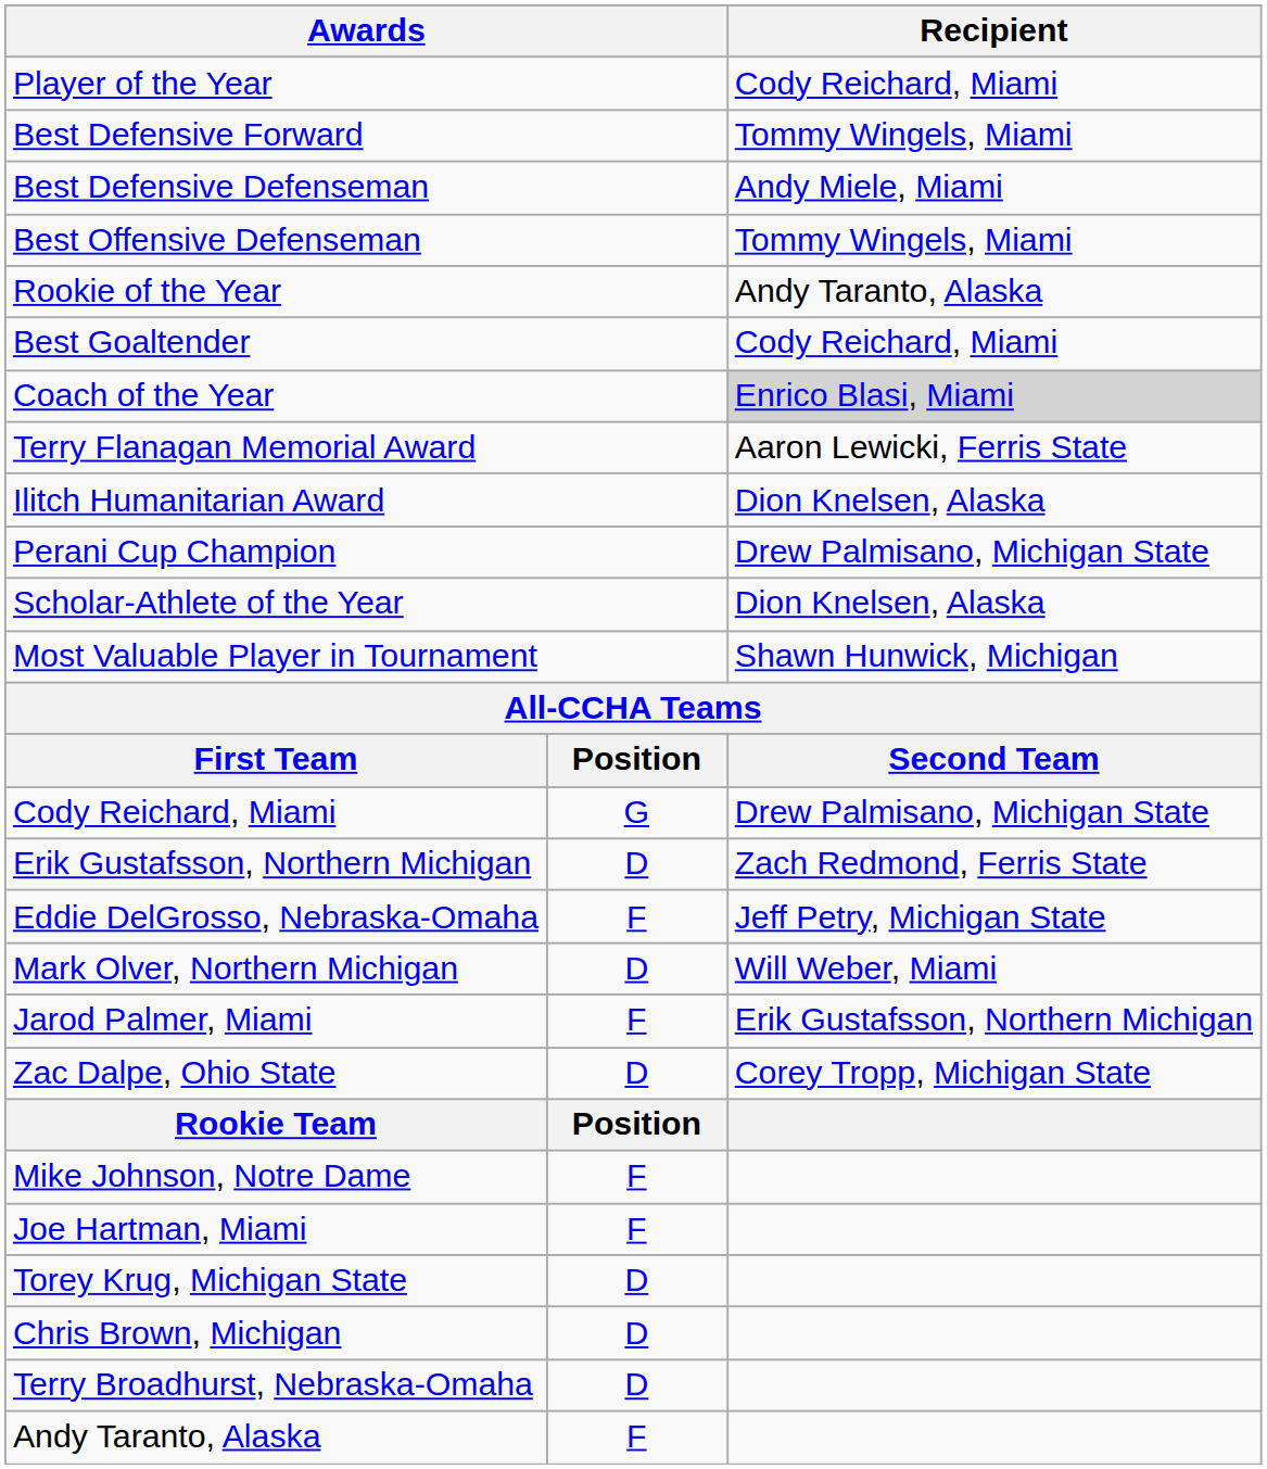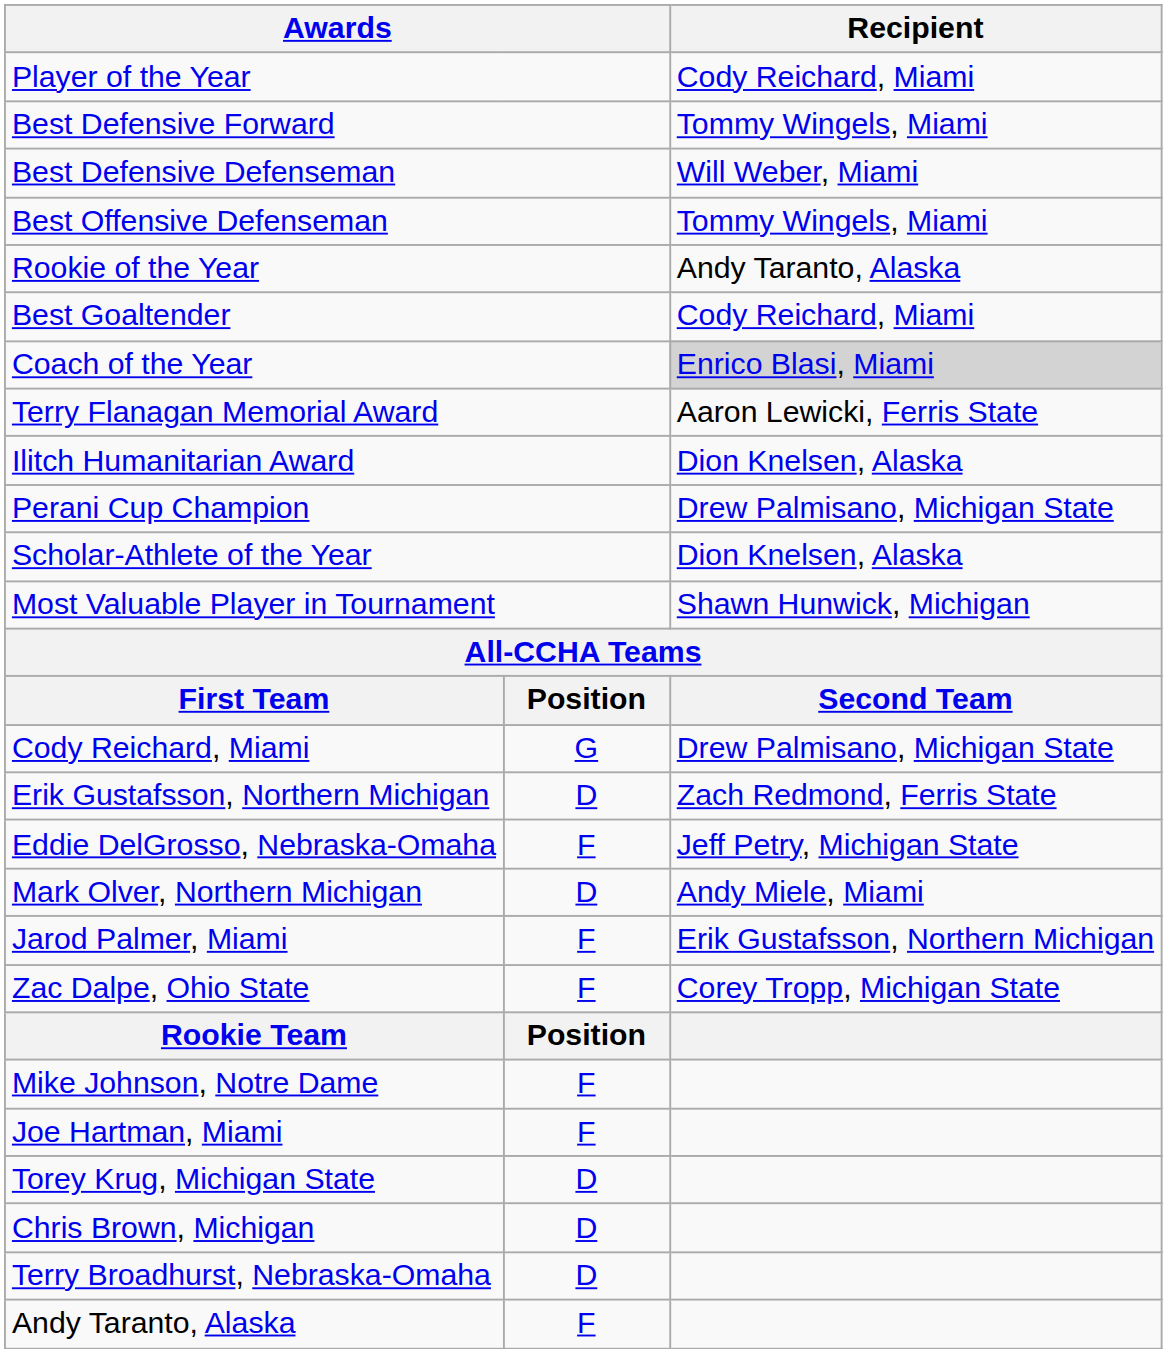Best Defensive Defenseman | Recipient: Andy Miele, Miami -> Will Weber, Miami
Mark Olver, Northern Michigan | Recipient: Will Weber, Miami -> Andy Miele, Miami
Zac Dalpe, Ohio State | column 2: D -> F
